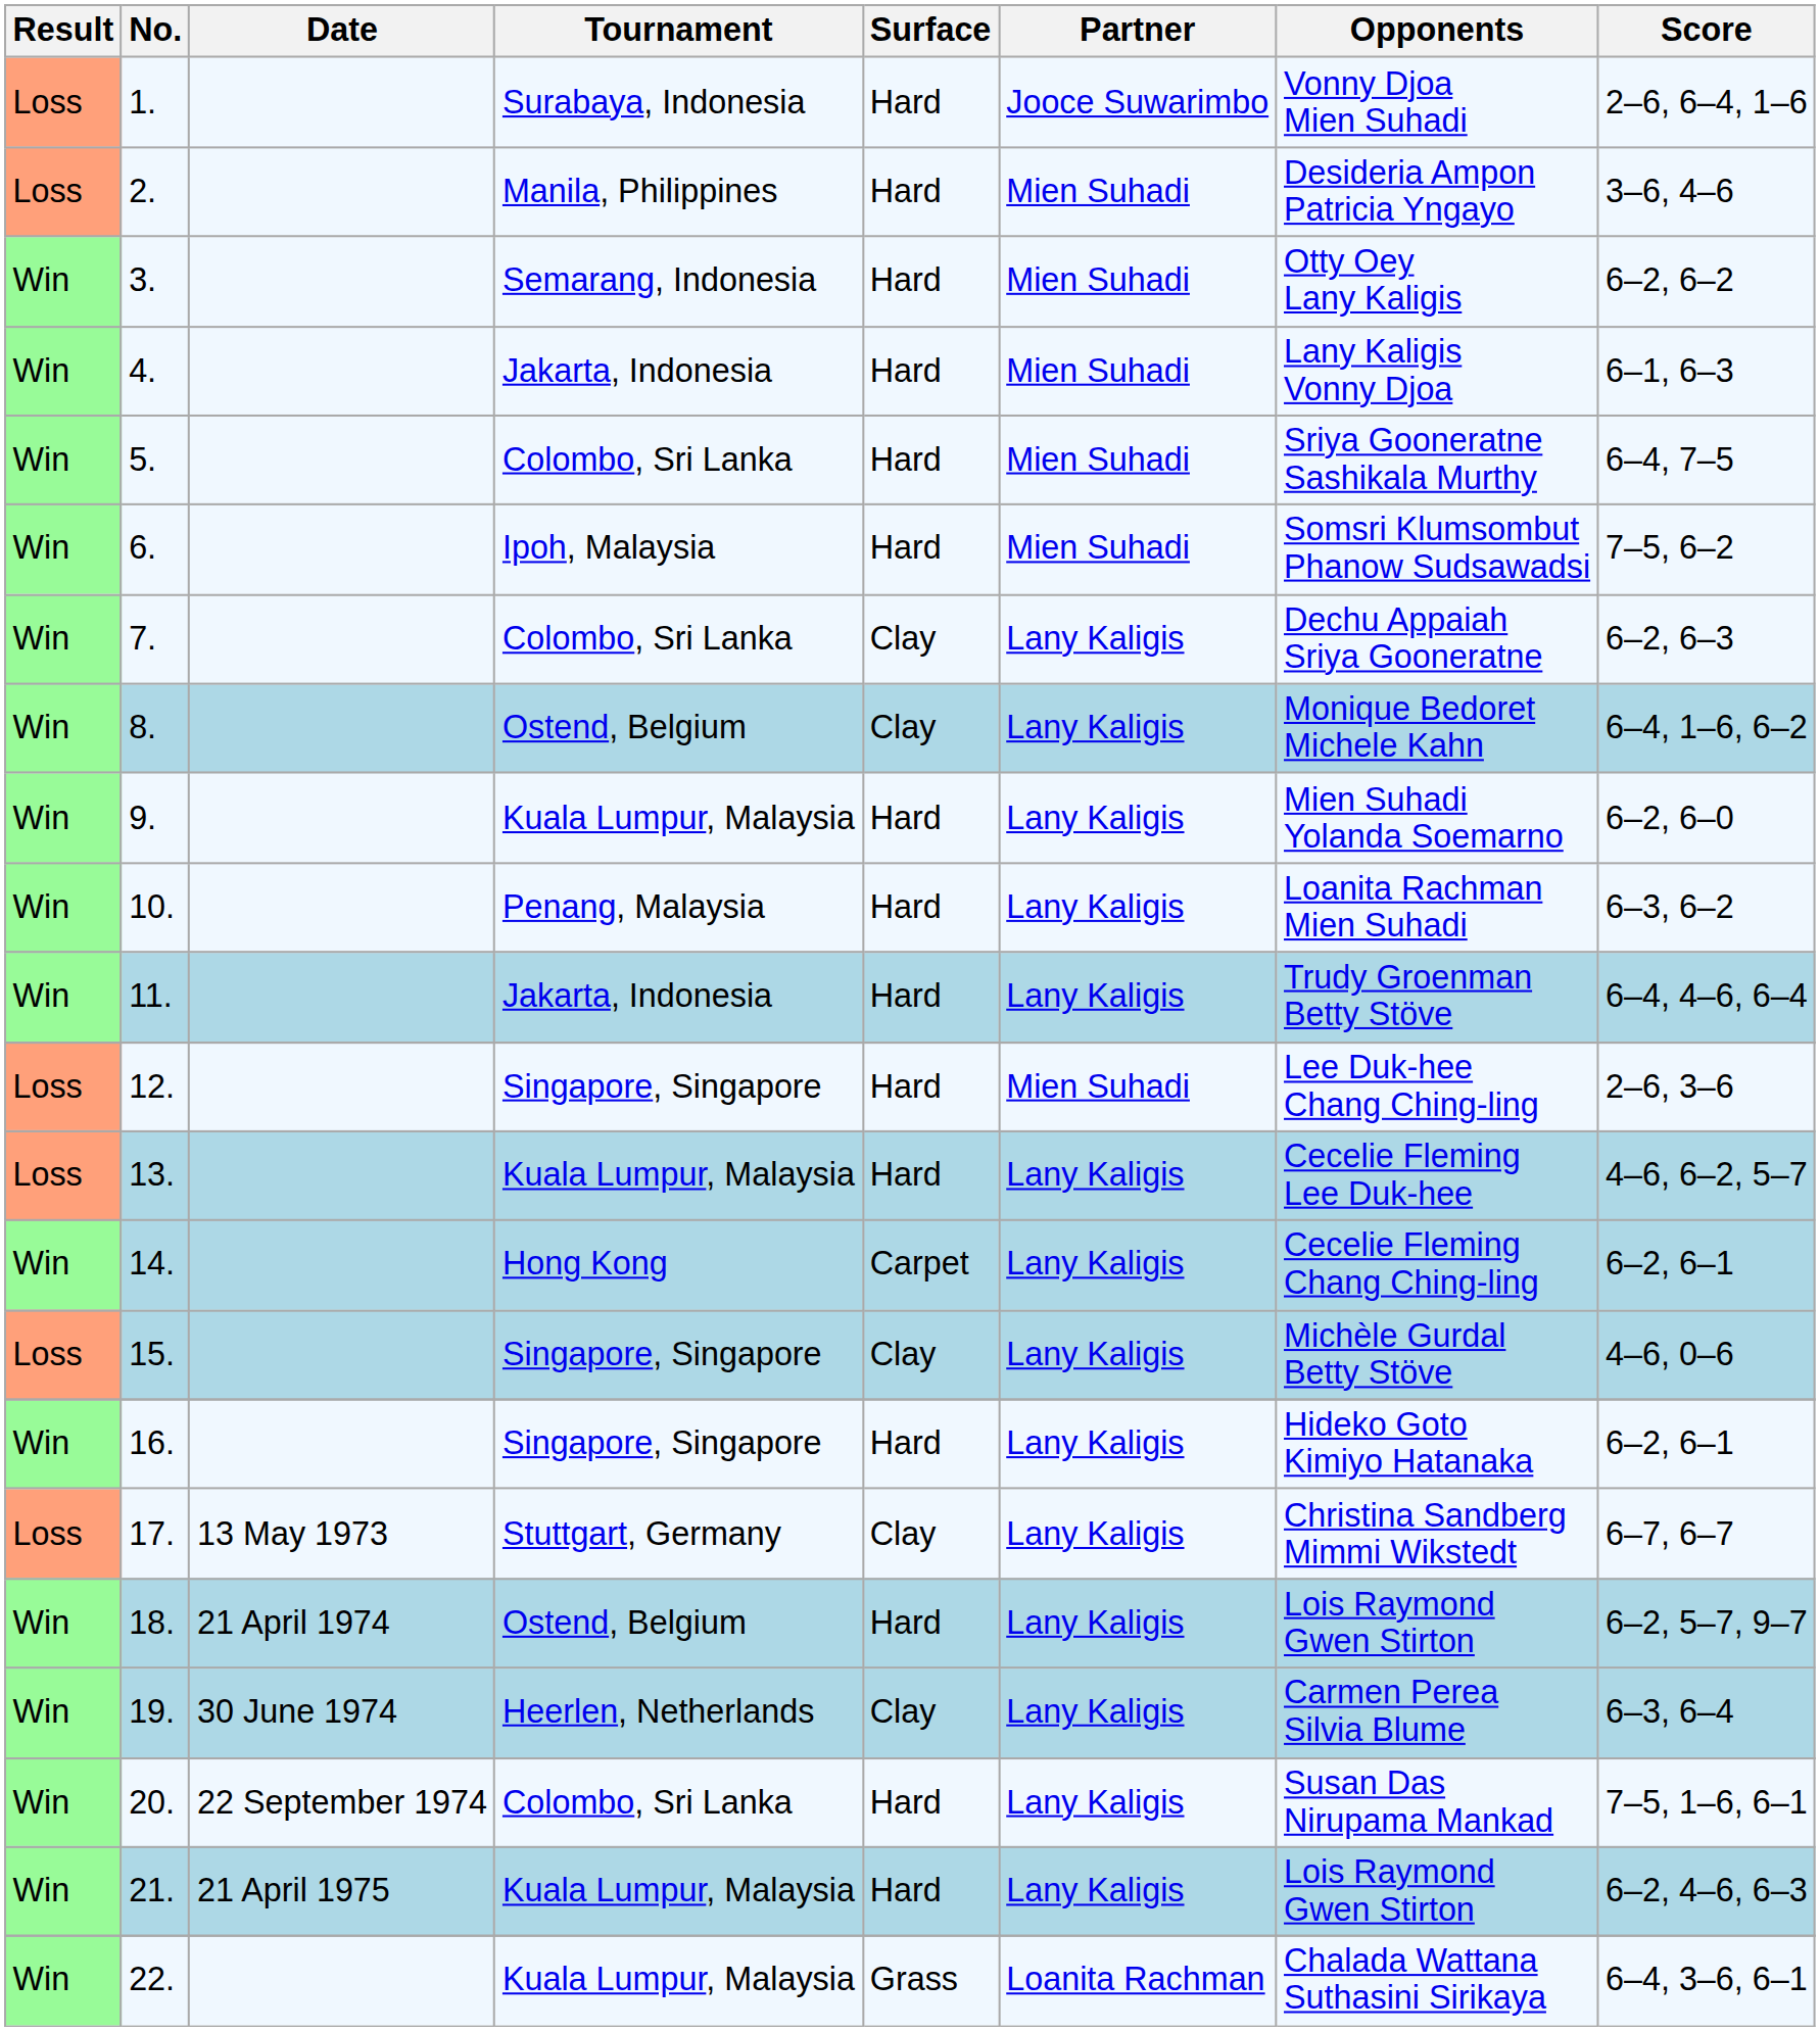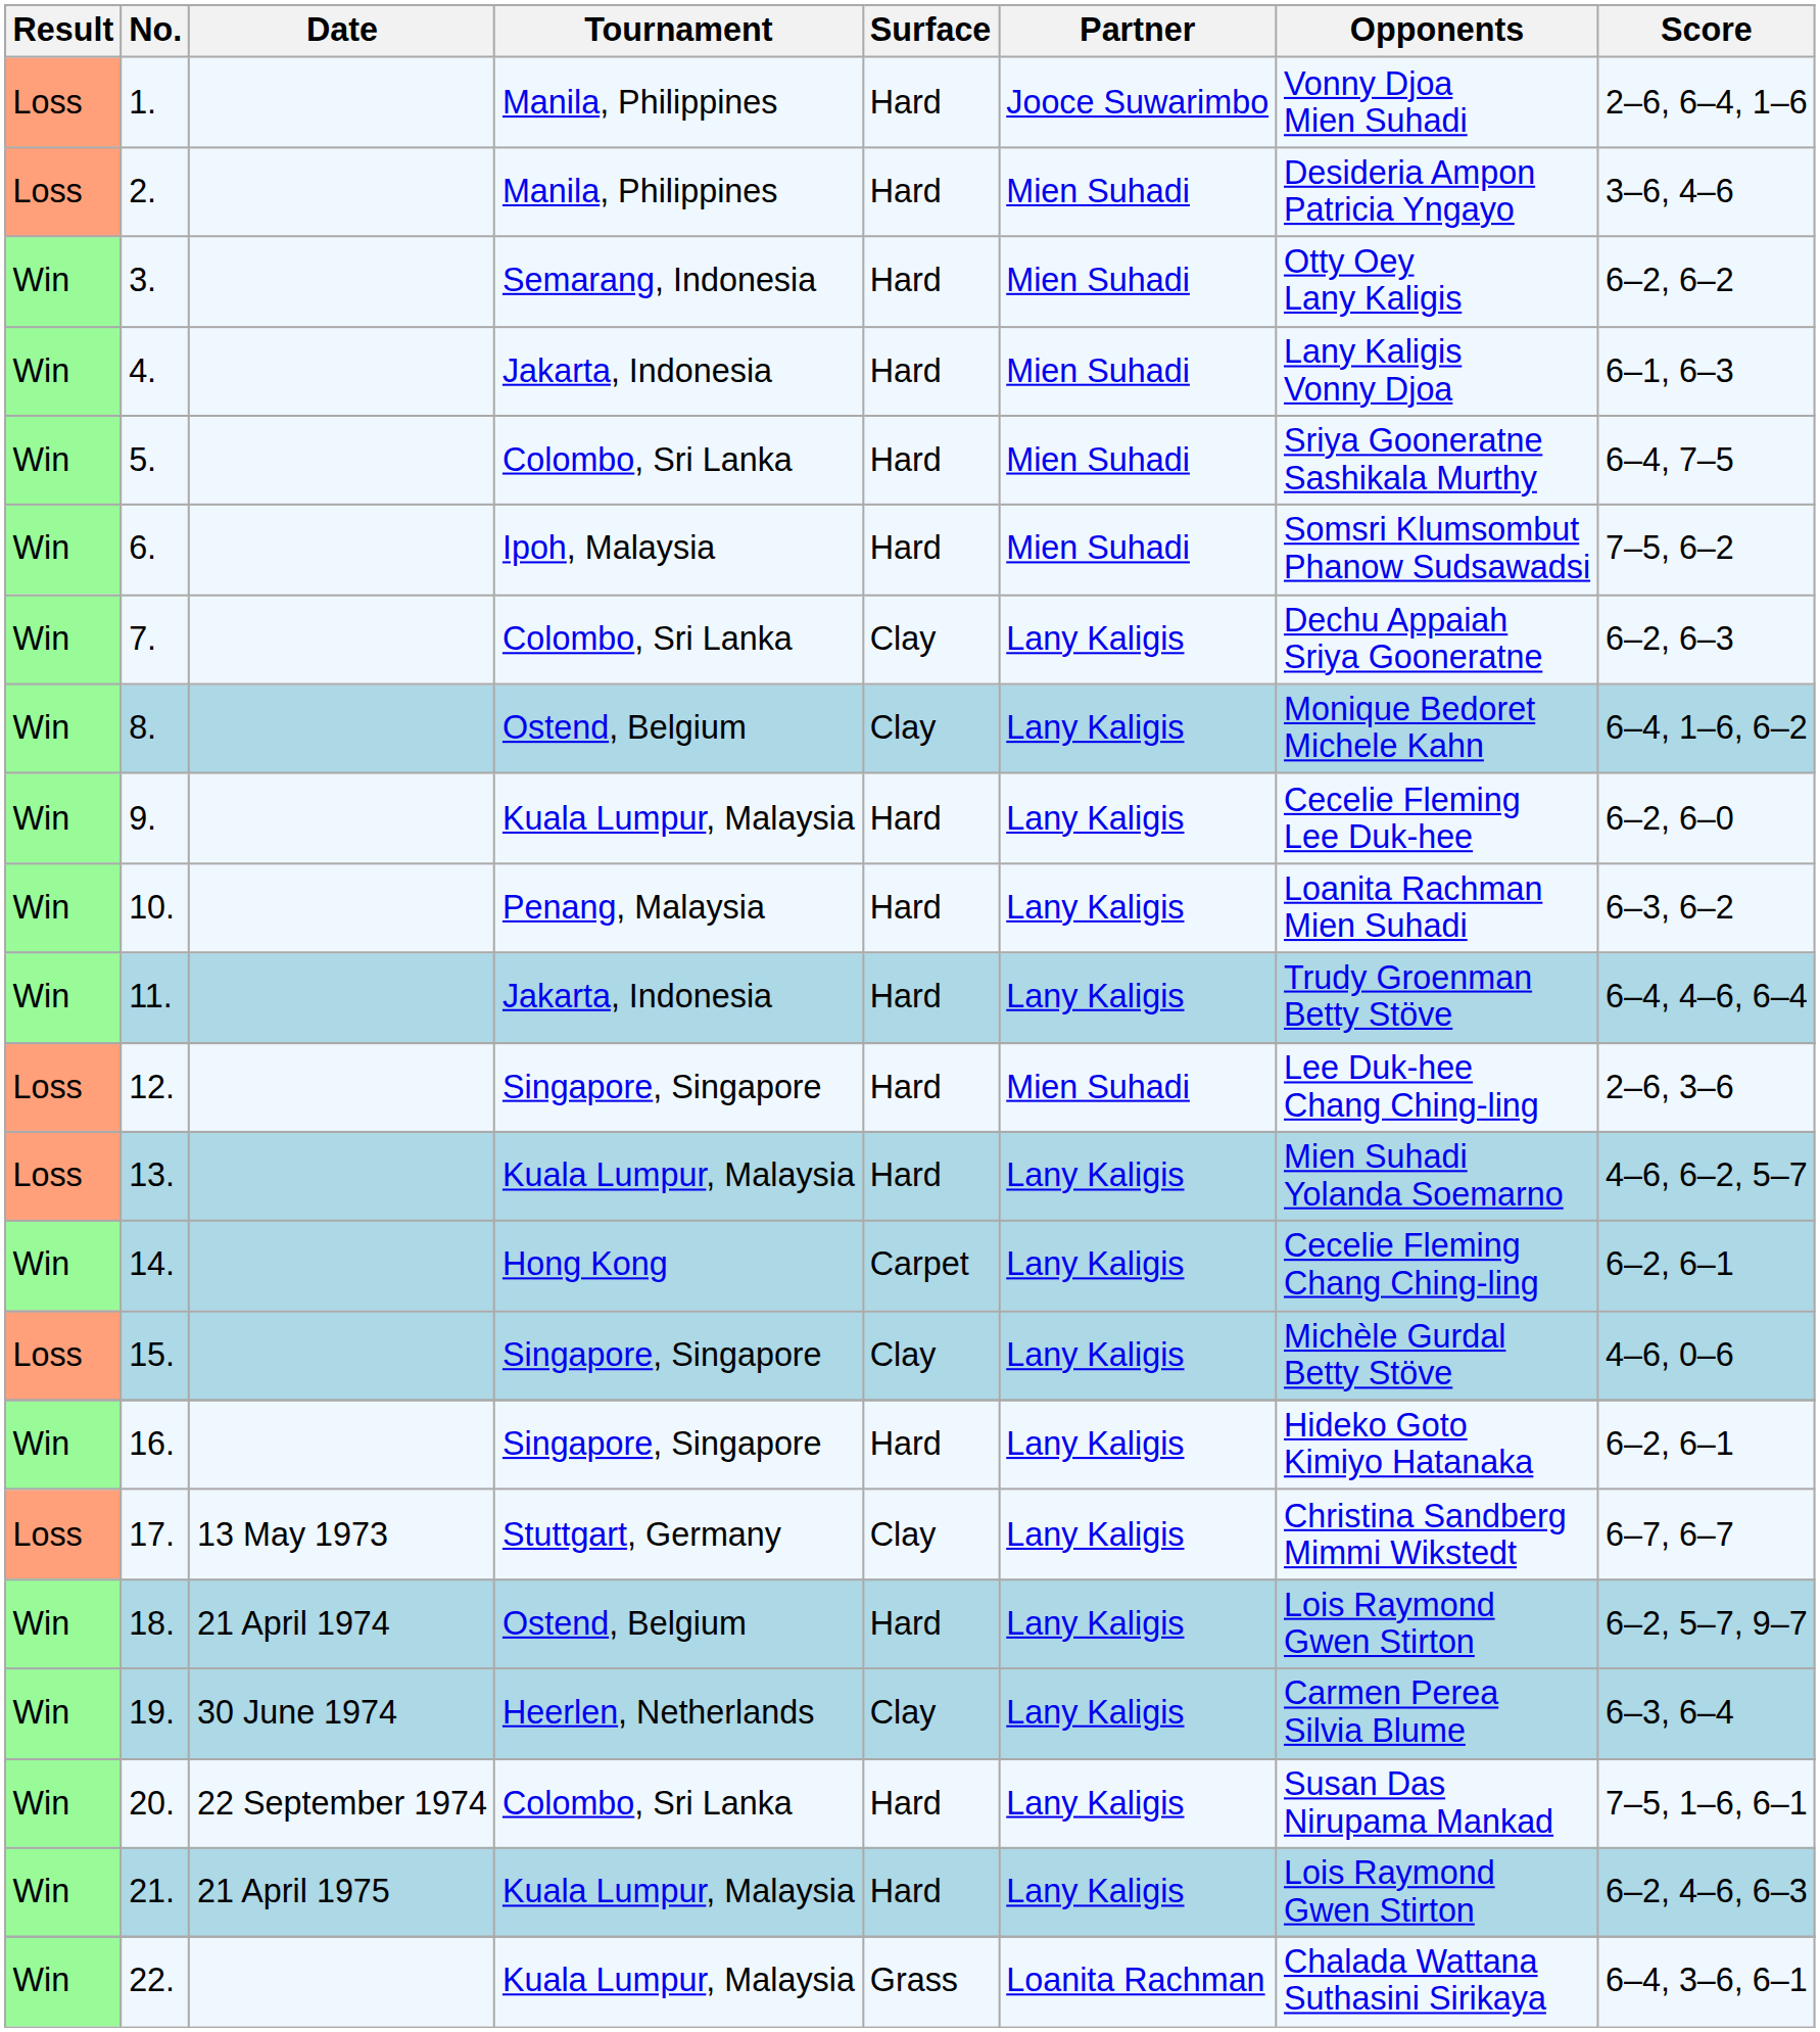1. | Tournament: Surabaya, Indonesia -> Manila, Philippines
9. | Opponents: Mien Suhadi Yolanda Soemarno -> Cecelie Fleming Lee Duk-hee
13. | Opponents: Cecelie Fleming Lee Duk-hee -> Mien Suhadi Yolanda Soemarno
